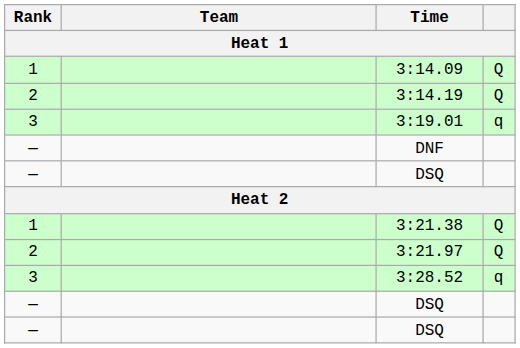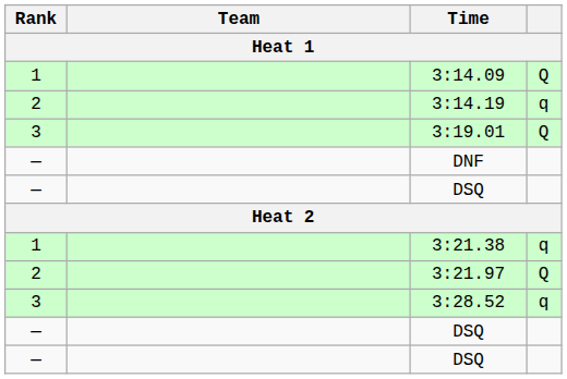3:14.19 | column 4: Q -> q
3:19.01 | column 4: q -> Q
3:21.38 | column 4: Q -> q
